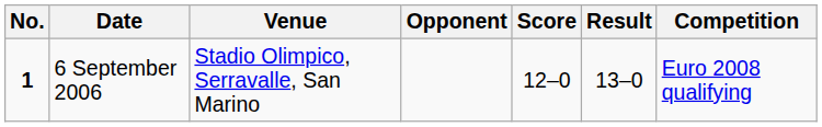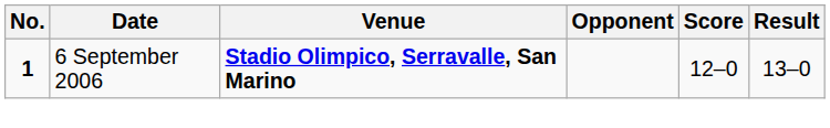- column: Competition | Euro 2008 qualifying
6 September 2006 | Venue: normal -> bold
